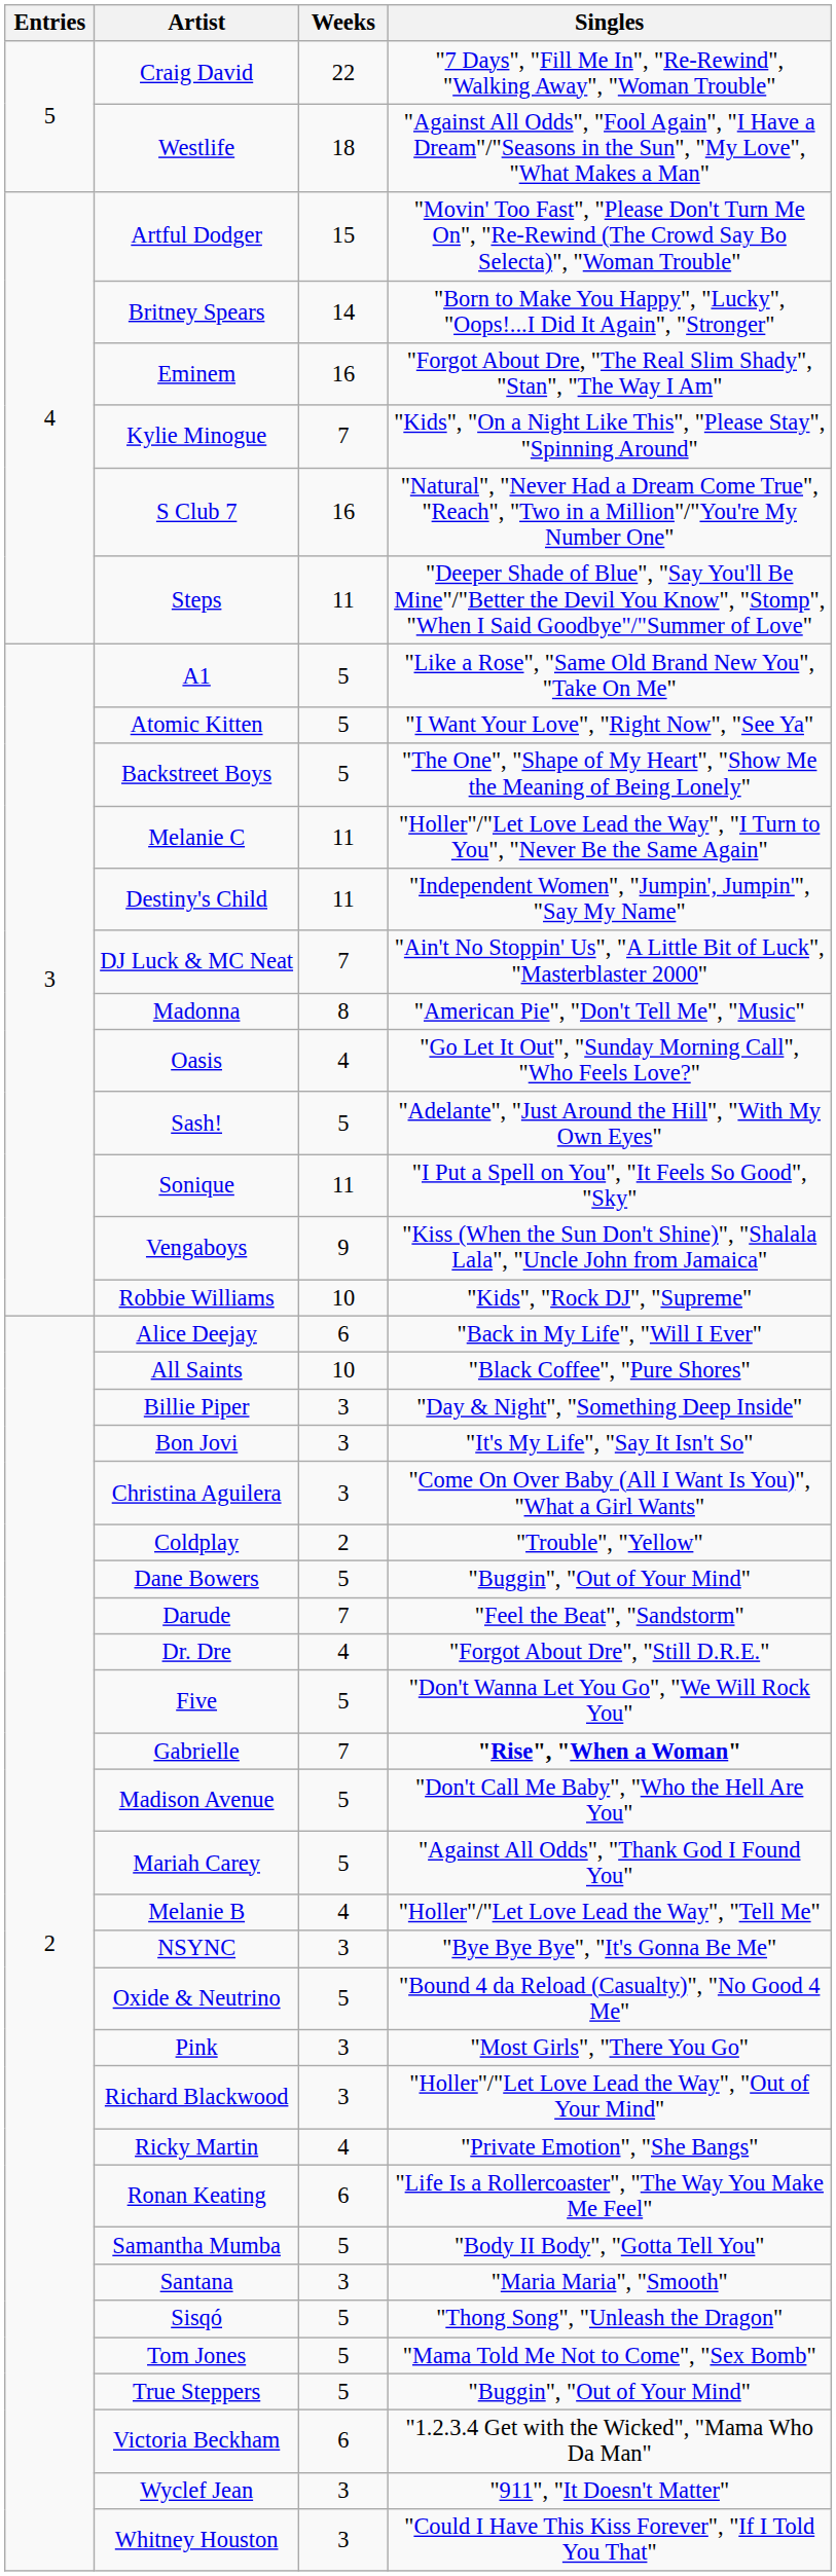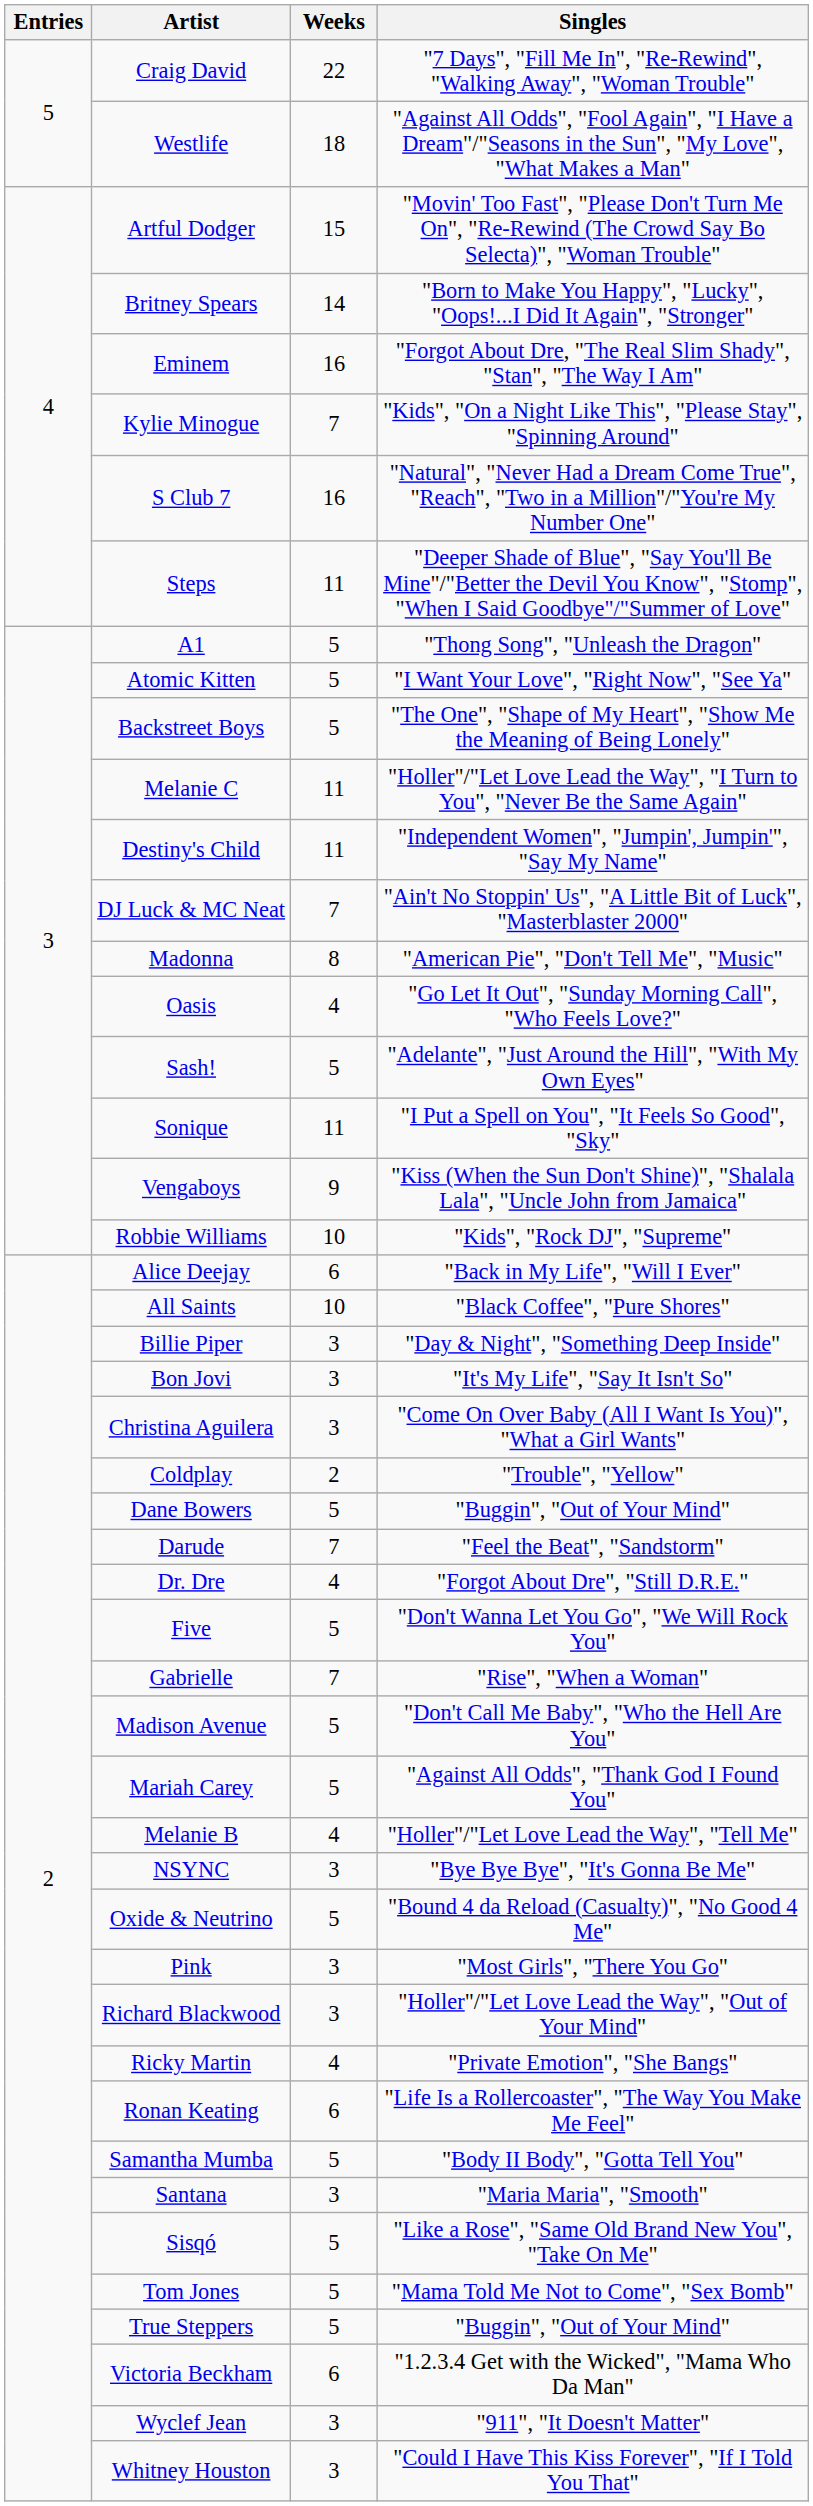A1 | Singles: "Like a Rose", "Same Old Brand New You", "Take On Me" -> "Thong Song", "Unleash the Dragon"
Gabrielle | Singles: bold -> normal
Sisqó | Singles: "Thong Song", "Unleash the Dragon" -> "Like a Rose", "Same Old Brand New You", "Take On Me"
